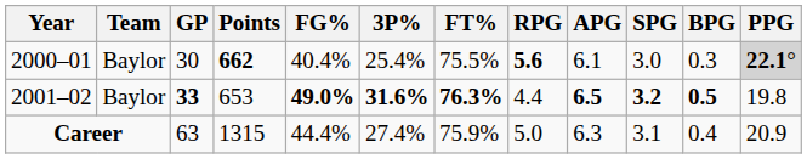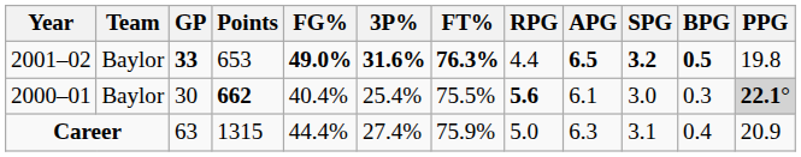rows swapped: 2000–01 <-> 2001–02
